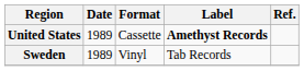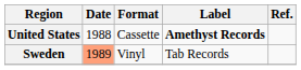United States | Date: 1989 -> 1988
Sweden | Date: no background -> lightsalmon background
